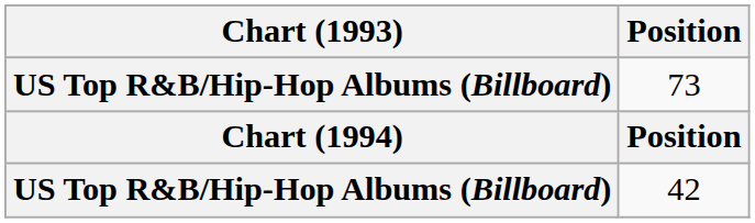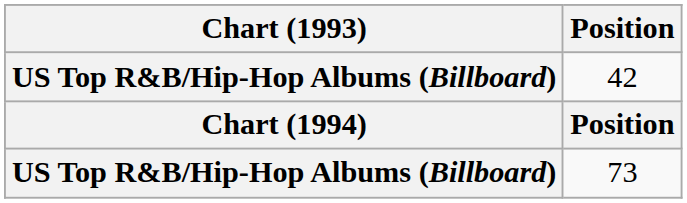rows swapped: 42 <-> 73
